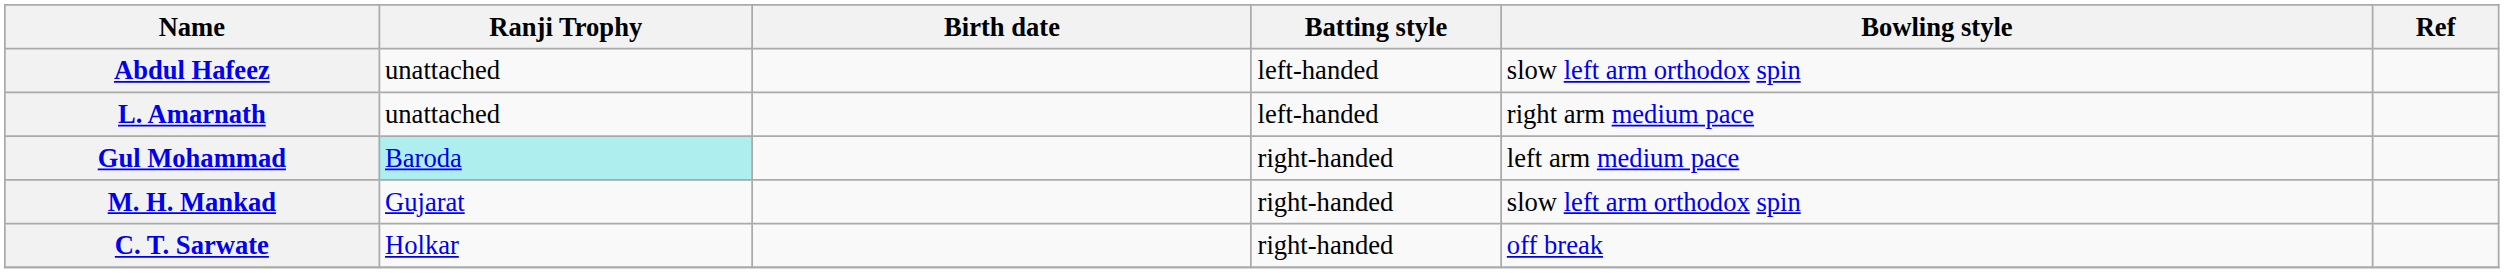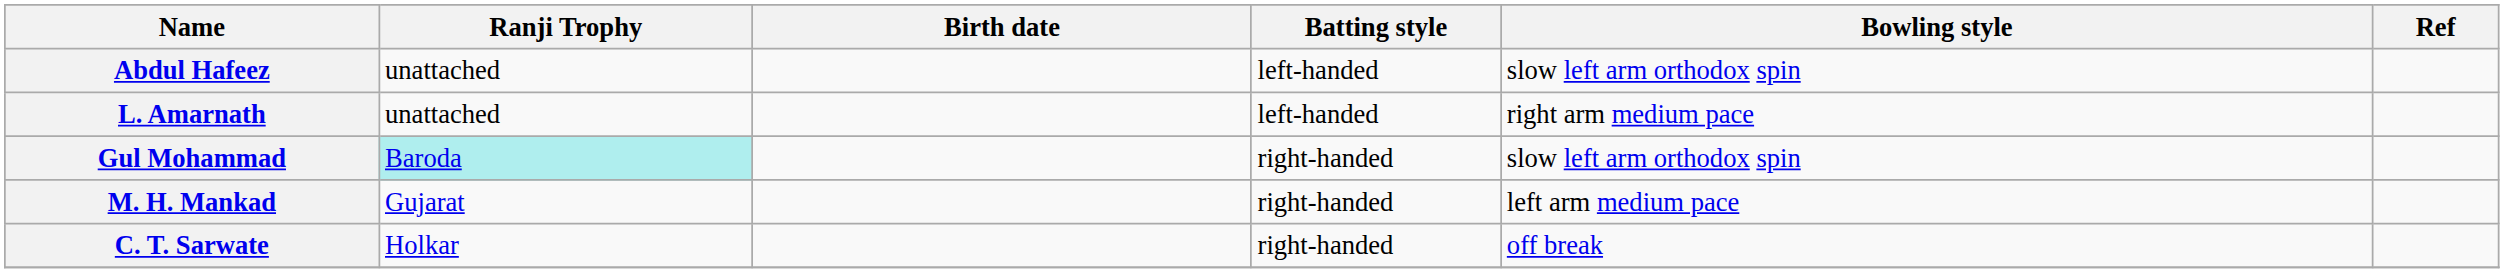Gul Mohammad | Bowling style: left arm medium pace -> slow left arm orthodox spin
M. H. Mankad | Bowling style: slow left arm orthodox spin -> left arm medium pace
